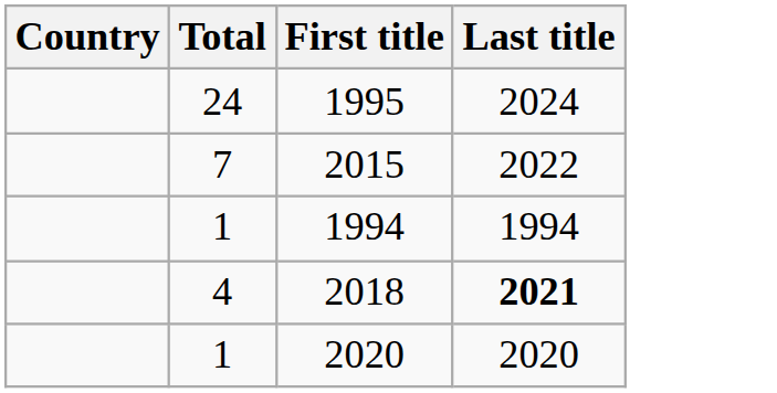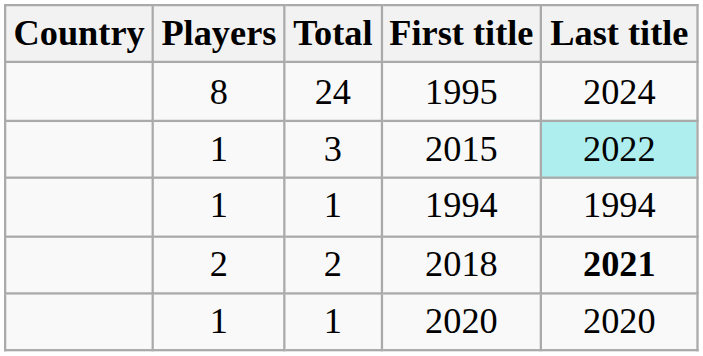+ column: Players | 8 | 1 | 1 | 2 | 1
2015 | Total: 7 -> 3
2015 | Last title: no background -> paleturquoise background
2018 | Total: 4 -> 2
